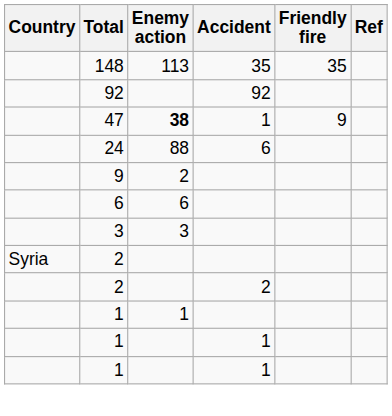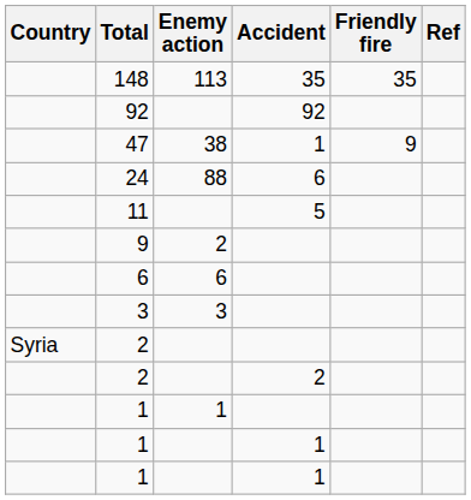47 | Enemy action: bold -> normal
+ row: 11 | 5
